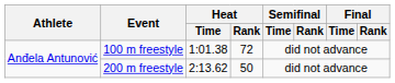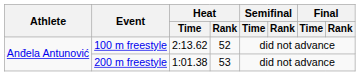100 m freestyle | Heat / Time: 1:01.38 -> 2:13.62
100 m freestyle | Heat / Rank: 72 -> 52
200 m freestyle | Heat / Time: 2:13.62 -> 1:01.38
200 m freestyle | Heat / Rank: 50 -> 53
